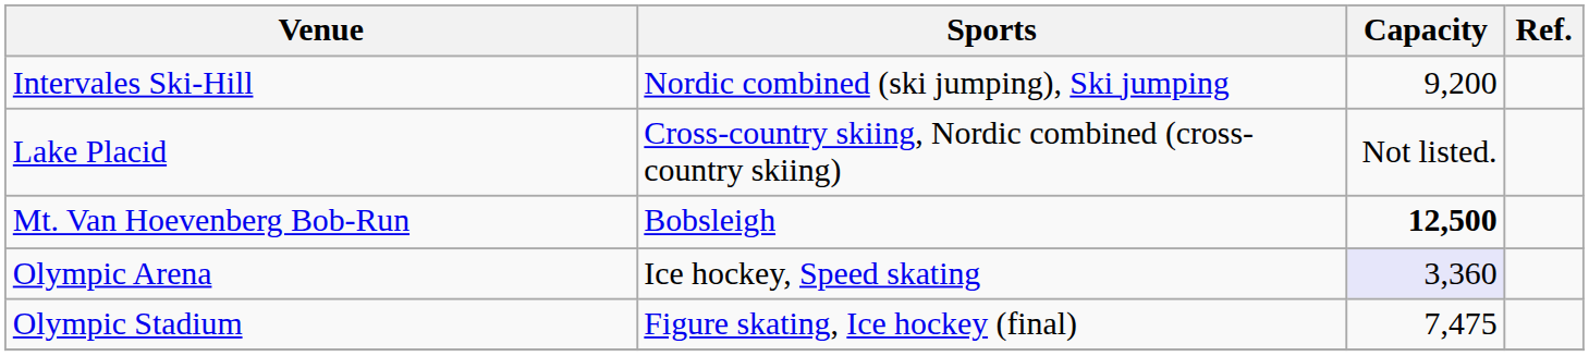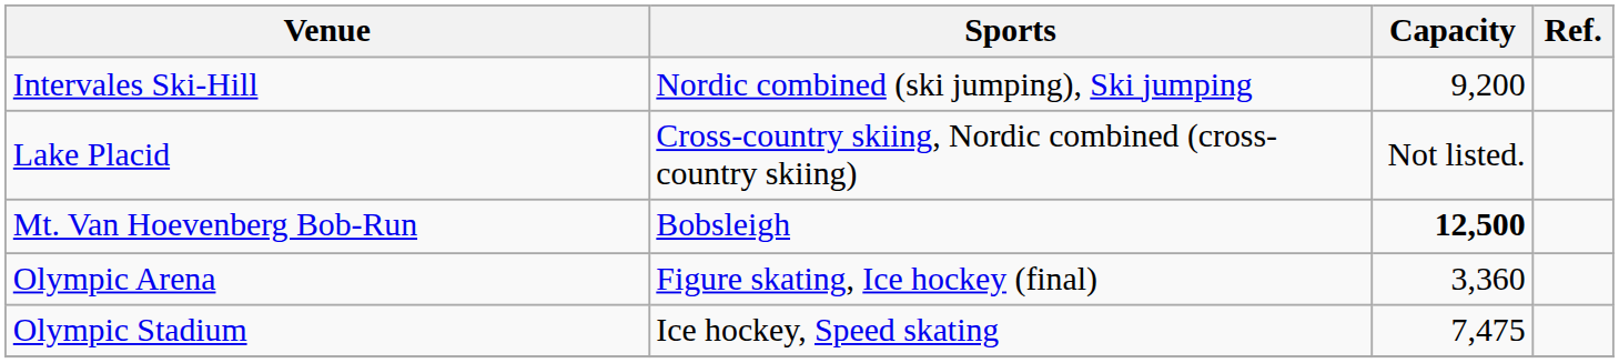Olympic Arena | Sports: Ice hockey, Speed skating -> Figure skating, Ice hockey (final)
Olympic Arena | Capacity: lavender background -> no background
Olympic Stadium | Sports: Figure skating, Ice hockey (final) -> Ice hockey, Speed skating
